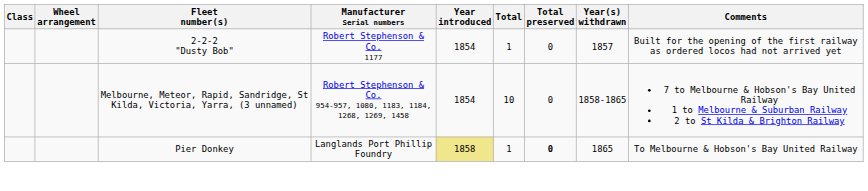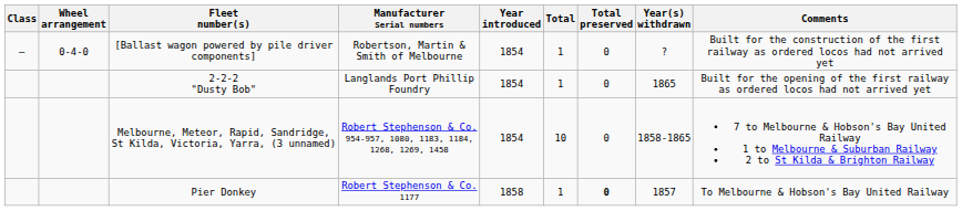+ row: — | 0-4-0 | [Ballast wagon powered by pile driver components] | Robertson, Martin & Smith of Melbourne | 1854 | 1 | 0 | ? | Built for the construction of the first railway as ordered locos had not arrived yet
2-2-2 "Dusty Bob" | Manufacturer Serial numbers: Robert Stephenson & Co. 1177 -> Langlands Port Phillip Foundry
2-2-2 "Dusty Bob" | Year(s) withdrawn: 1857 -> 1865
Pier Donkey | Manufacturer Serial numbers: Langlands Port Phillip Foundry -> Robert Stephenson & Co. 1177
Pier Donkey | Year introduced: khaki background -> no background
Pier Donkey | Year(s) withdrawn: 1865 -> 1857
